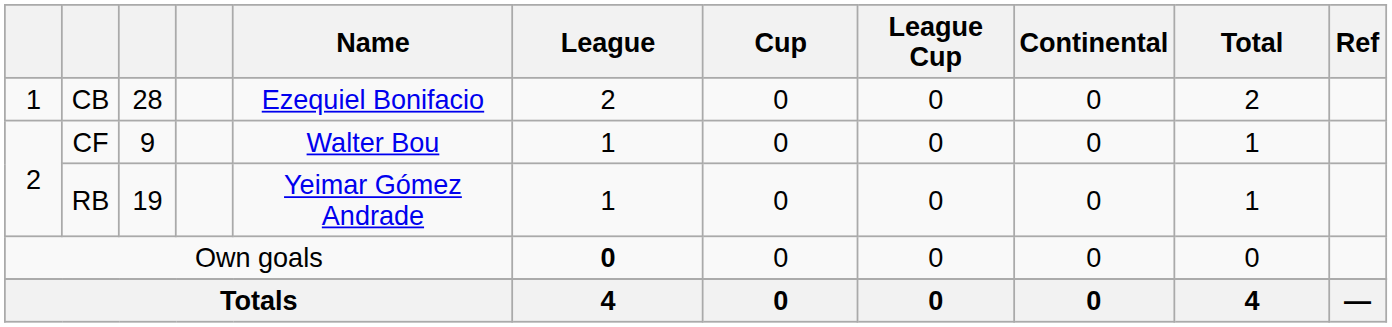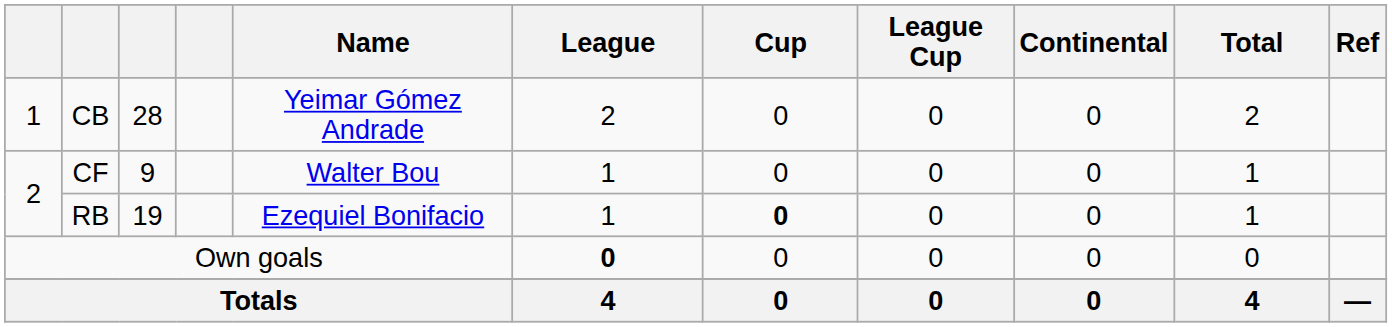CB | Name: Ezequiel Bonifacio -> Yeimar Gómez Andrade
RB | Name: Yeimar Gómez Andrade -> Ezequiel Bonifacio
RB | Cup: normal -> bold
